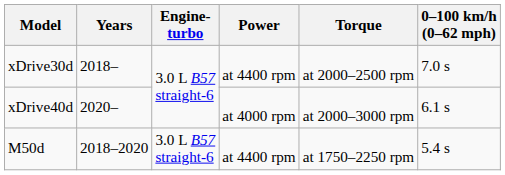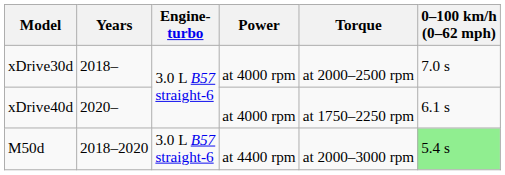xDrive30d | Power: at 4400 rpm -> at 4000 rpm
xDrive40d | Torque: at 2000–3000 rpm -> at 1750–2250 rpm
M50d | Torque: at 1750–2250 rpm -> at 2000–3000 rpm
M50d | 0–100 km/h (0–62 mph): no background -> lightgreen background
